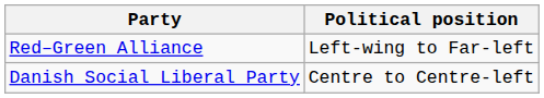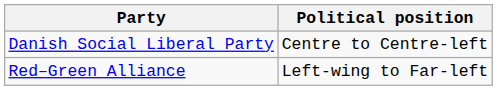rows swapped: Danish Social Liberal Party <-> Red–Green Alliance
